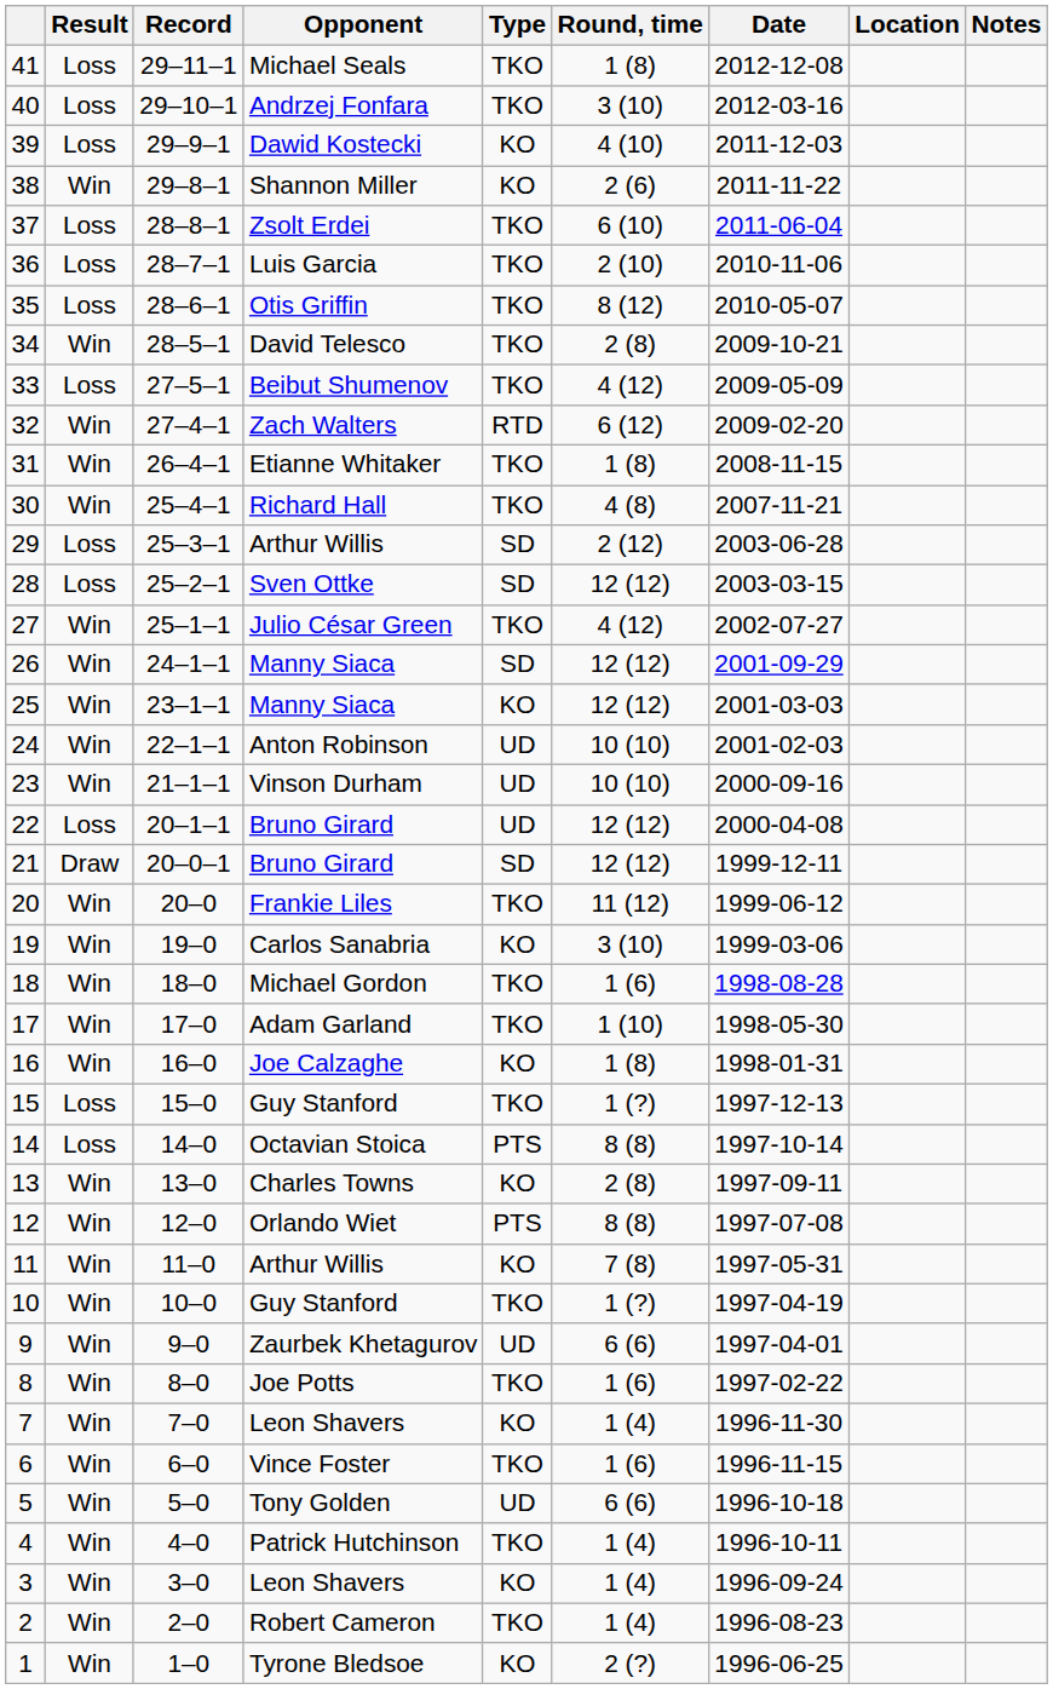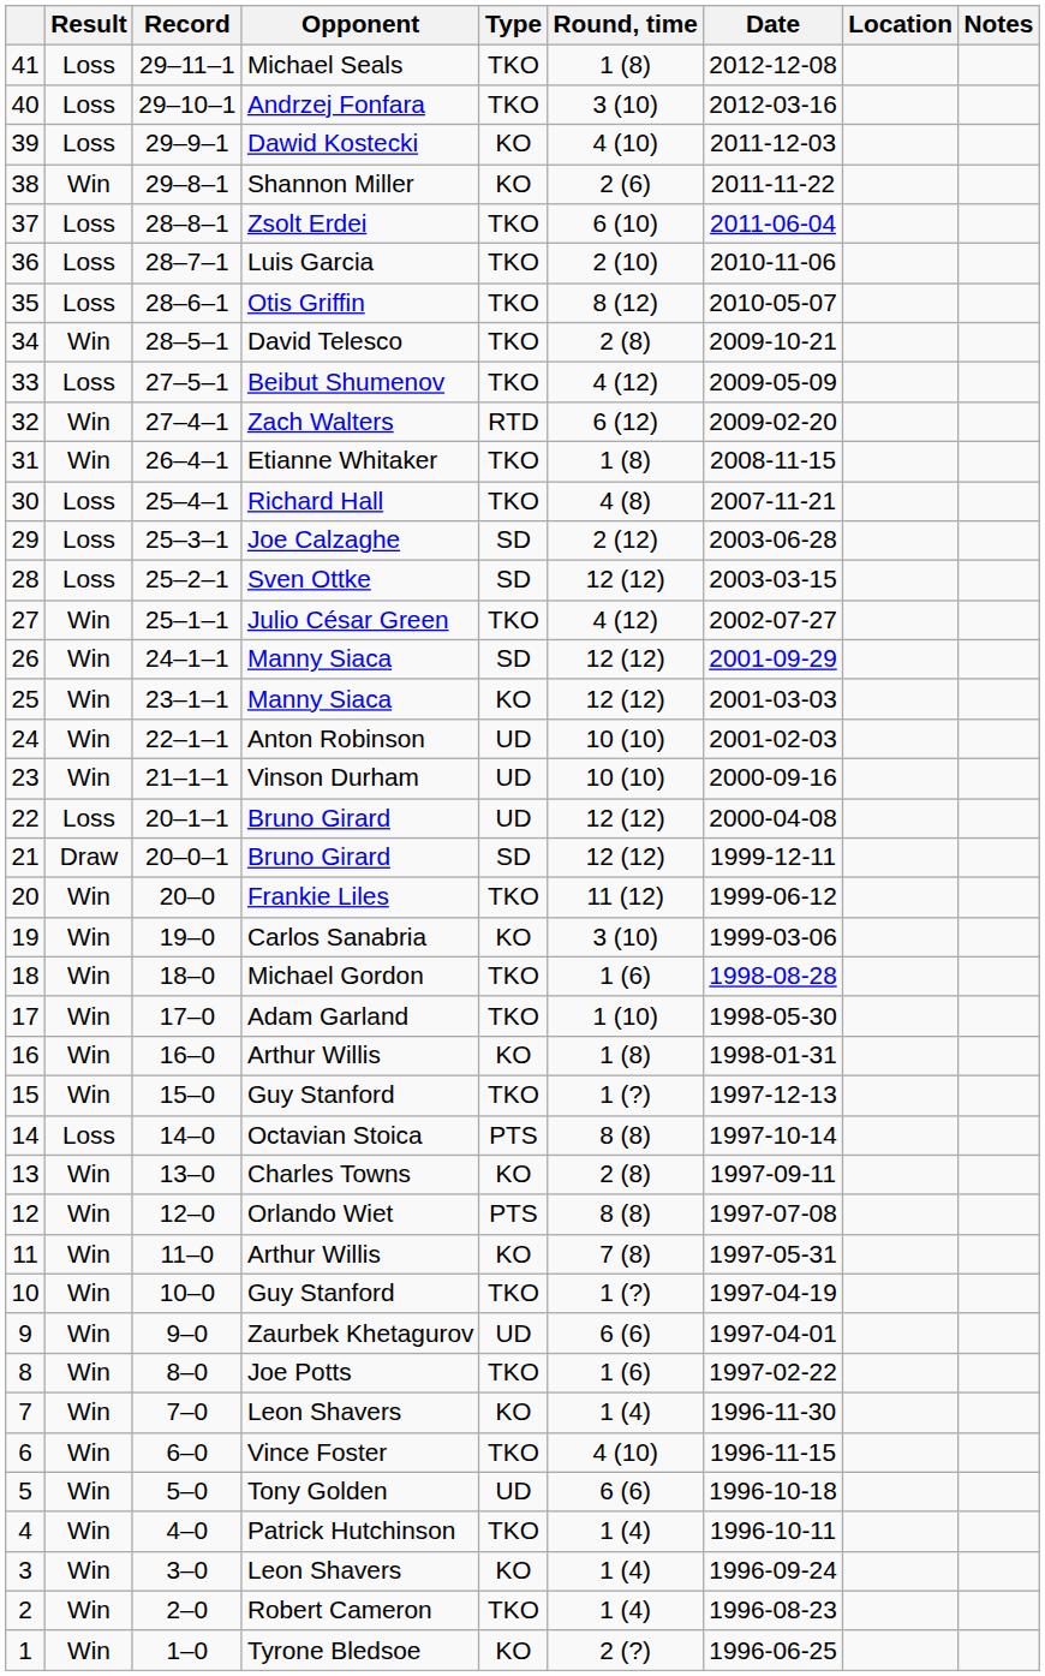30 | Result: Win -> Loss
29 | Opponent: Arthur Willis -> Joe Calzaghe
16 | Opponent: Joe Calzaghe -> Arthur Willis
15 | Result: Loss -> Win
6 | Round, time: 1 (6) -> 4 (10)
